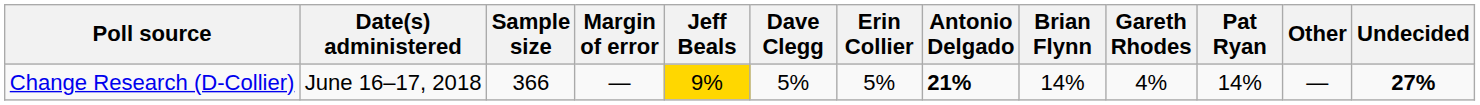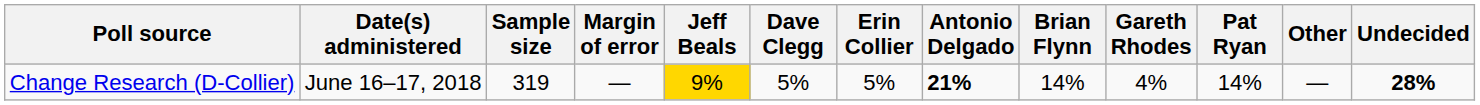Change Research (D-Collier) | Sample size: 366 -> 319
Change Research (D-Collier) | Undecided: 27% -> 28%
